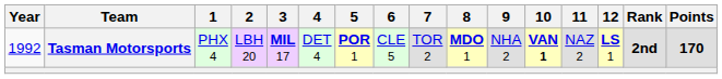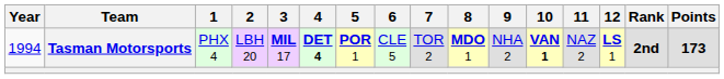Tasman Motorsports | Year: 1992 -> 1994
Tasman Motorsports | 4: normal -> bold
Tasman Motorsports | Points: 170 -> 173
